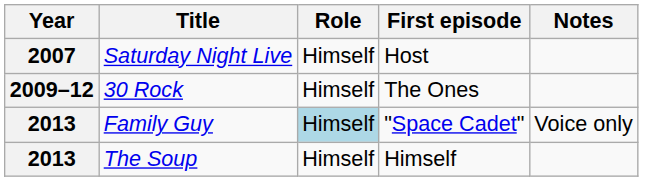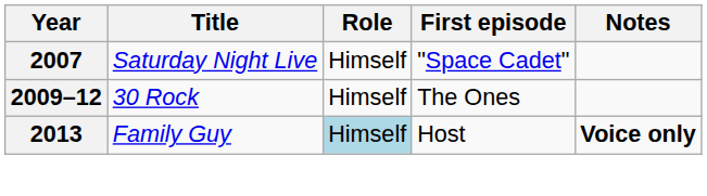Saturday Night Live | First episode: Host -> "Space Cadet"
Family Guy | First episode: "Space Cadet" -> Host
Family Guy | Notes: normal -> bold
- row: 2013 | The Soup | Himself | Himself
